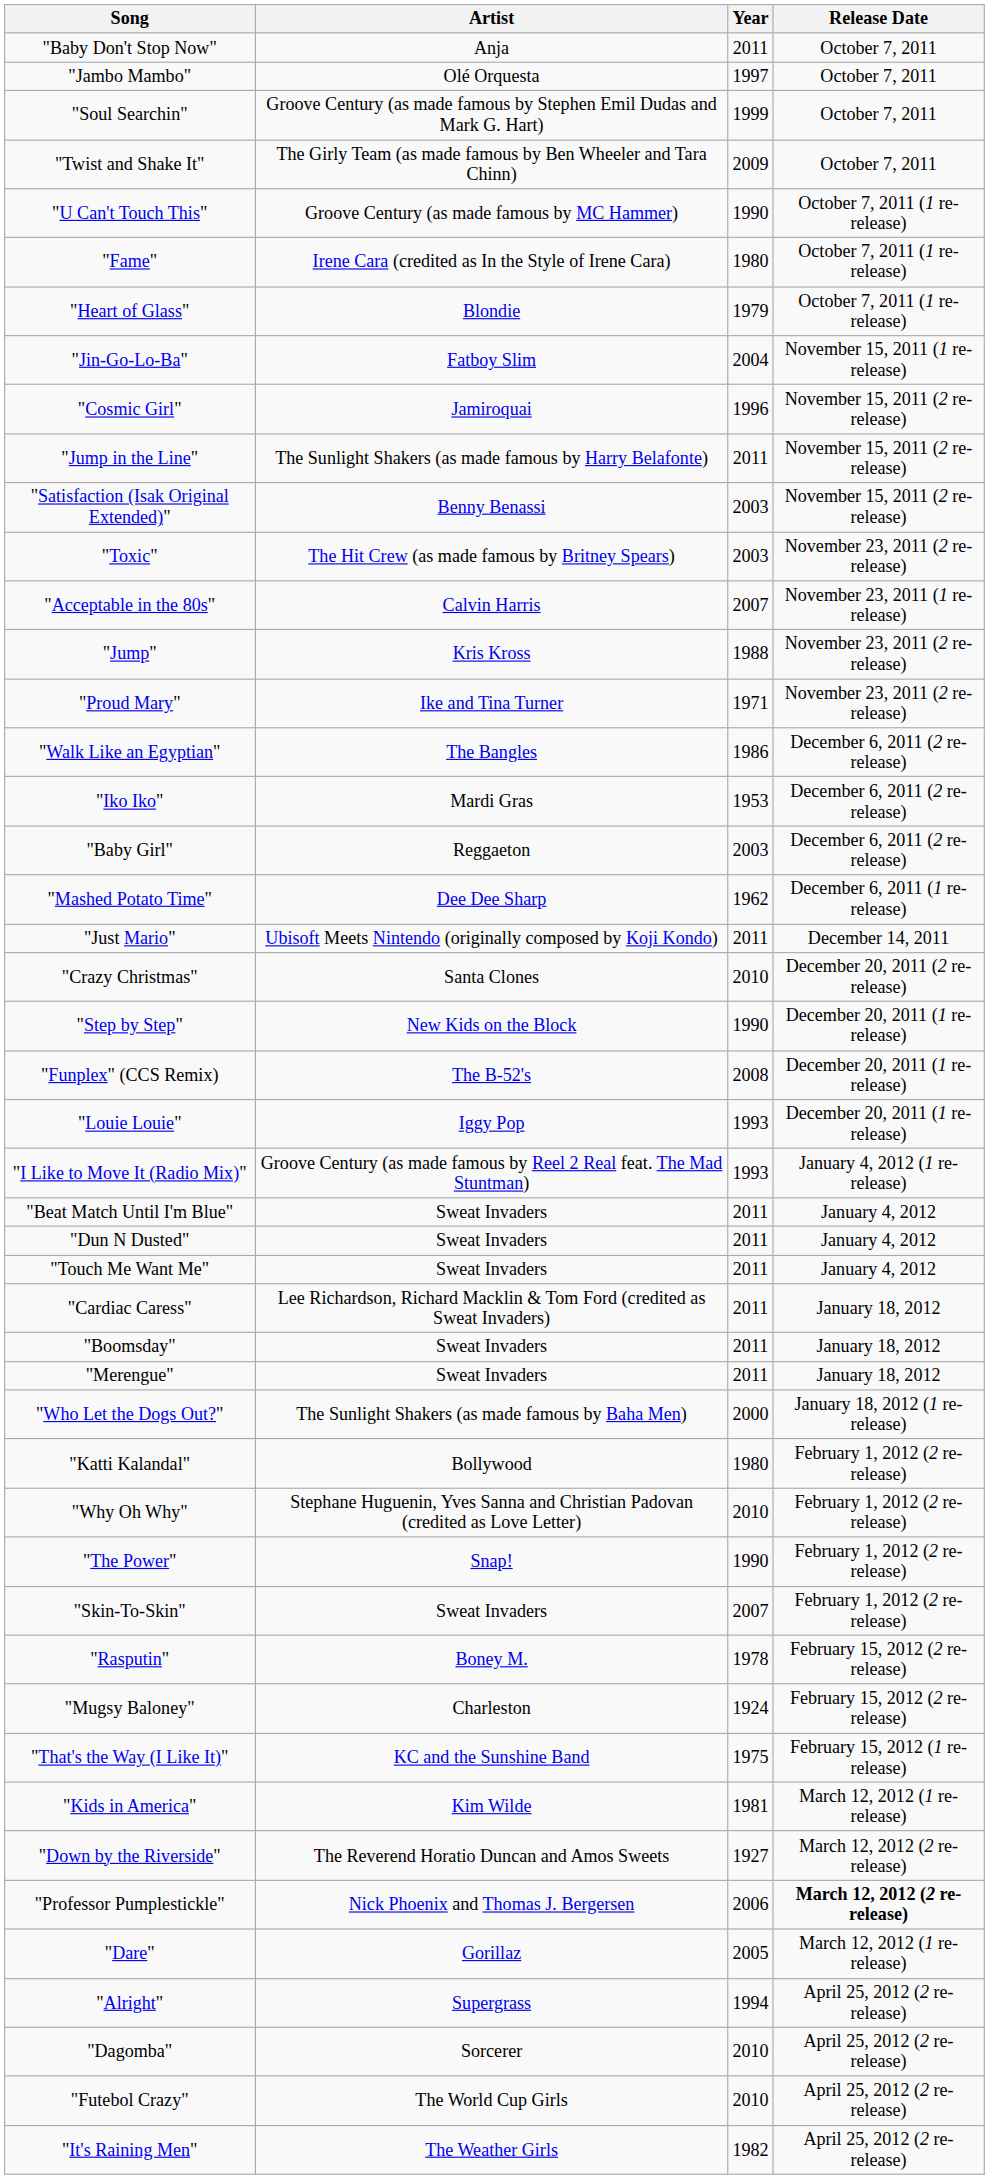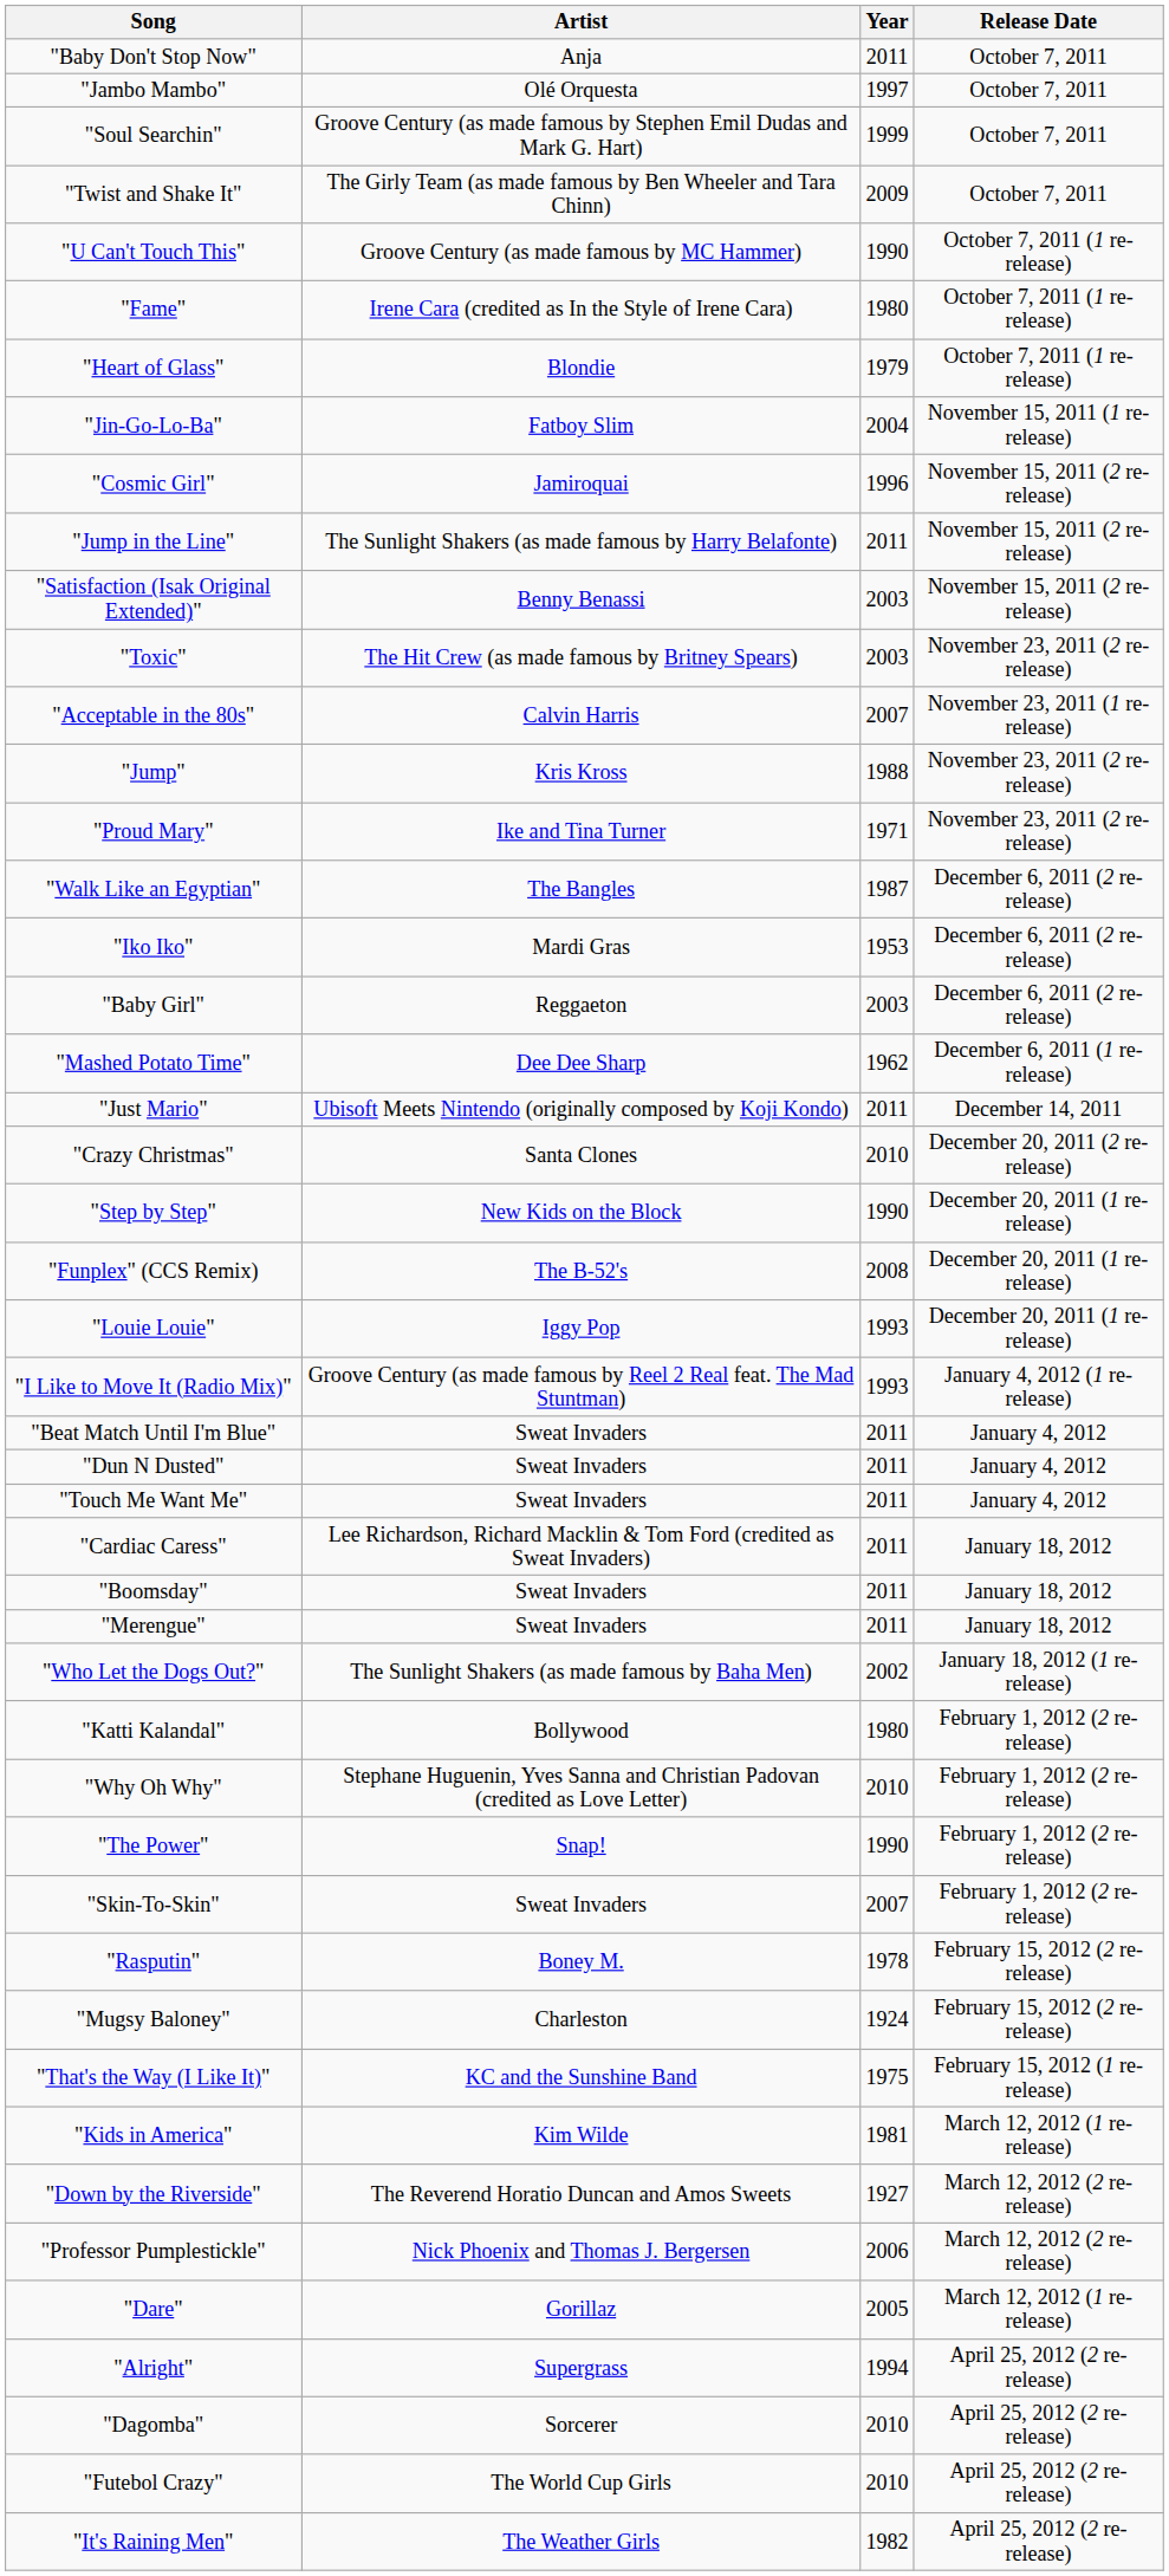"Walk Like an Egyptian" | Year: 1986 -> 1987
"Who Let the Dogs Out?" | Year: 2000 -> 2002
"Professor Pumplestickle" | Release Date: bold -> normal
